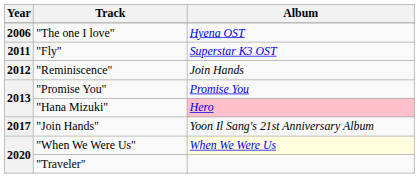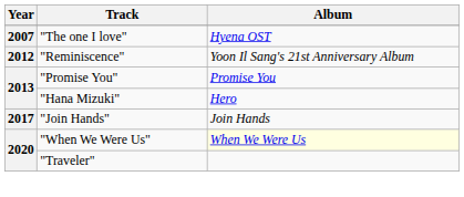"The one I love" | Year: 2006 -> 2007
- row: 2011 | "Fly" | Superstar K3 OST
"Reminiscence" | Album: Join Hands -> Yoon Il Sang's 21st Anniversary Album
"Hana Mizuki" | Album: pink background -> no background
"Join Hands" | Album: Yoon Il Sang's 21st Anniversary Album -> Join Hands
